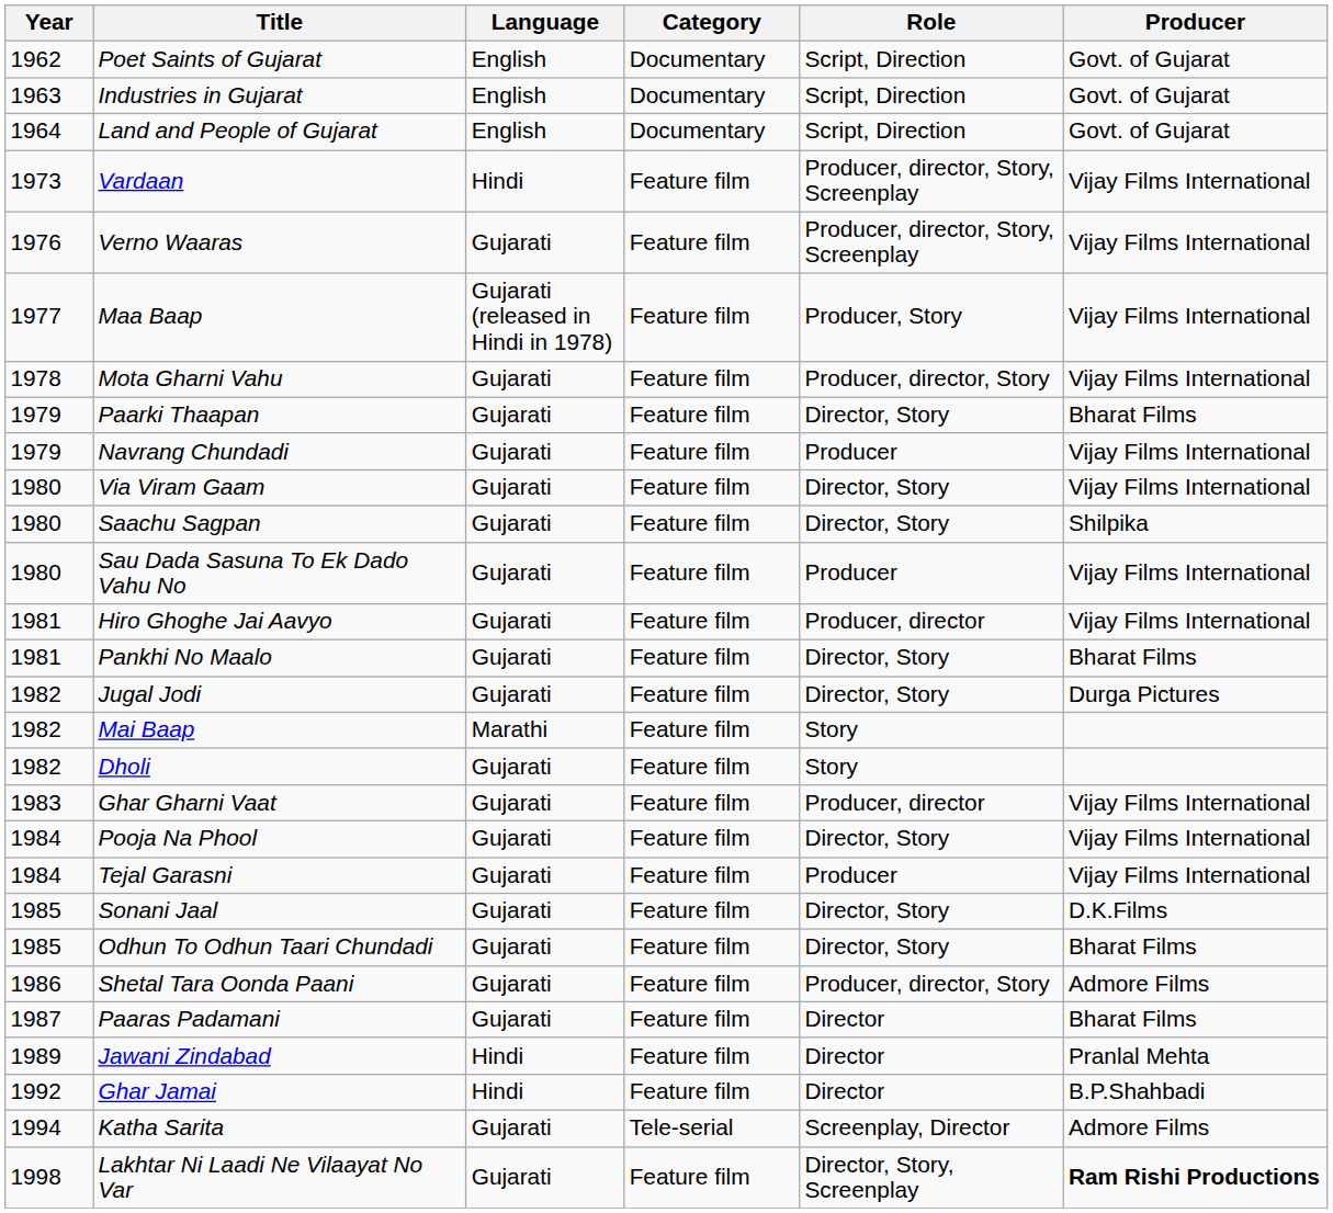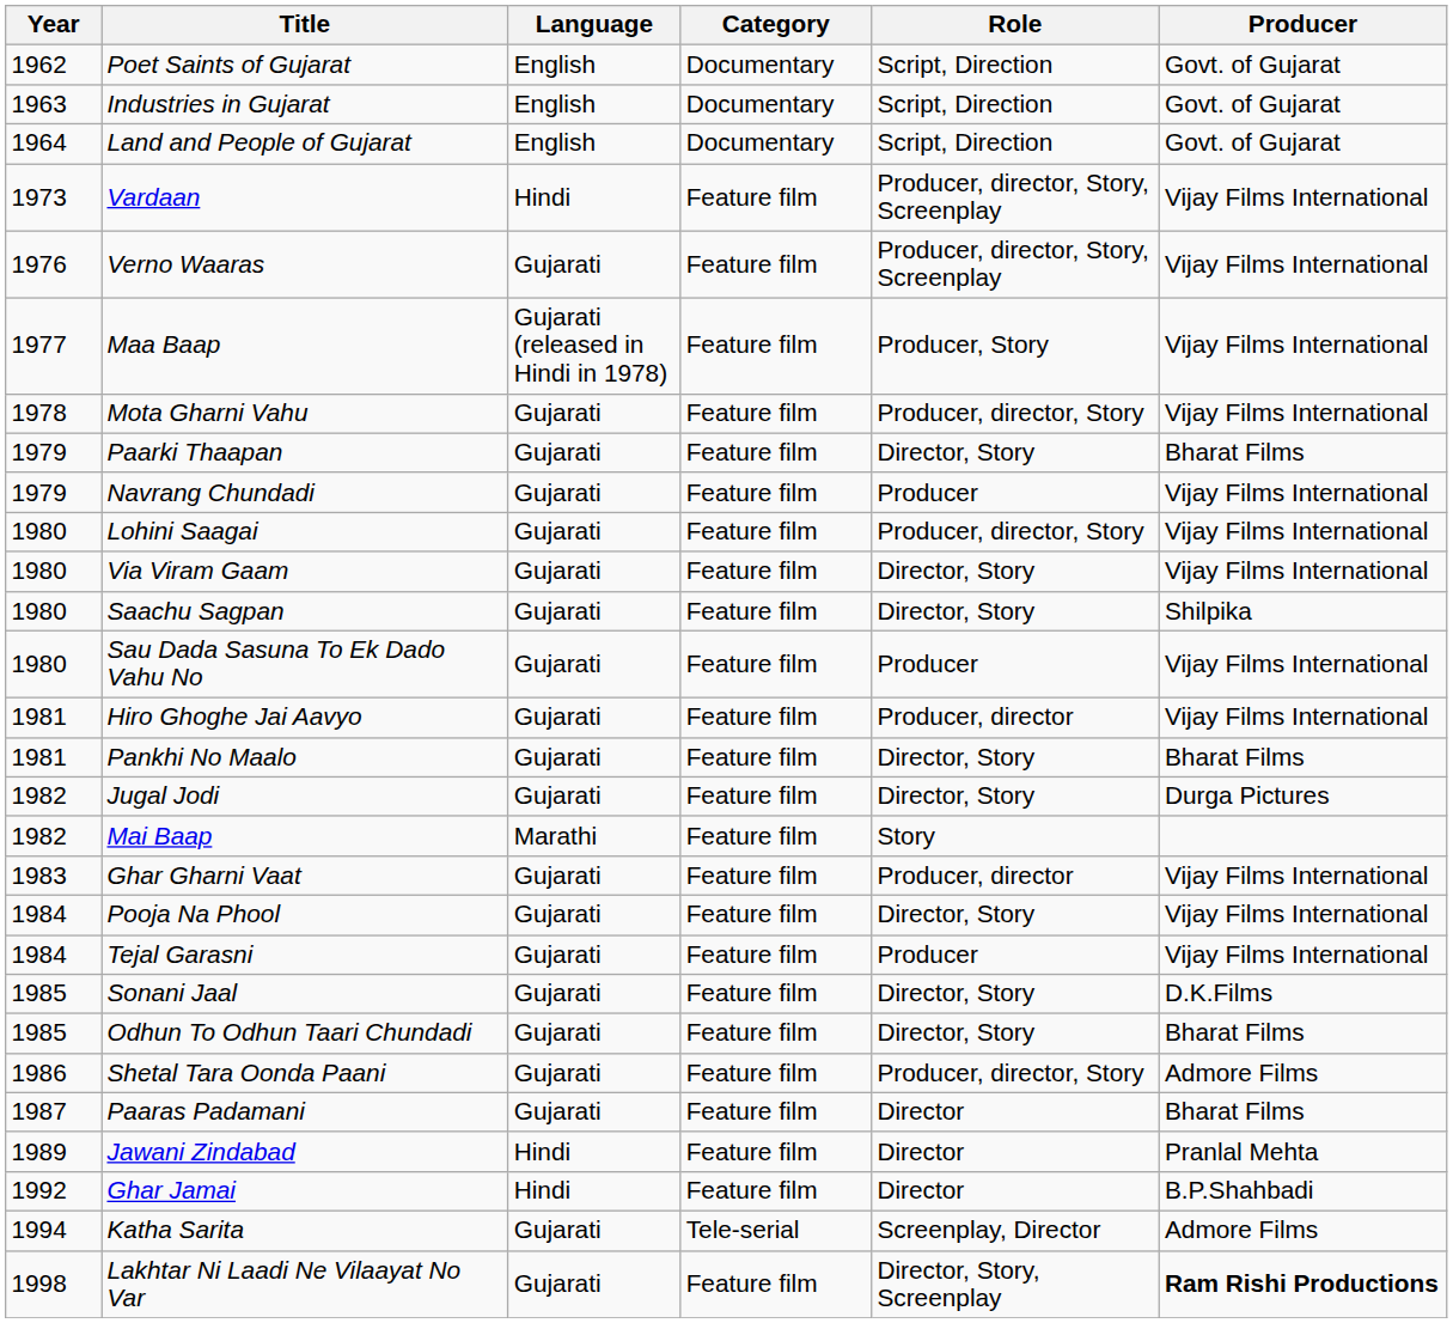+ row: 1980 | Lohini Saagai | Gujarati | Feature film | Producer, director, Story | Vijay Films International
- row: 1982 | Dholi | Gujarati | Feature film | Story
